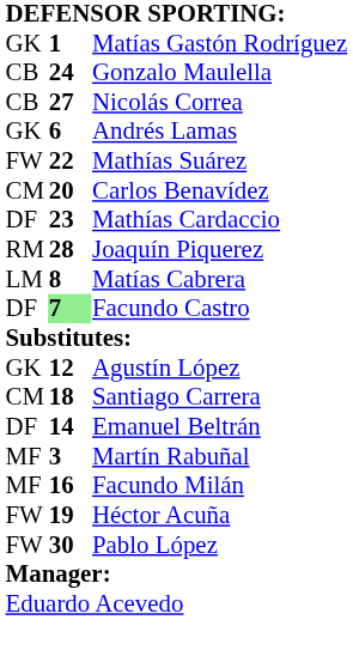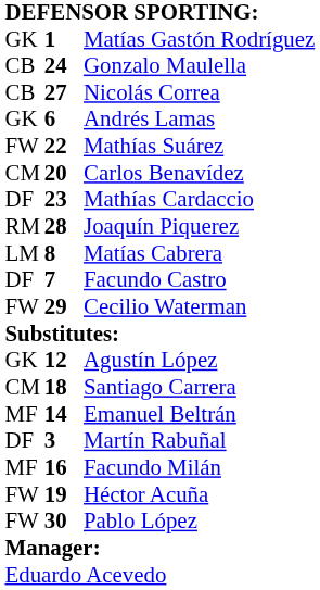Facundo Castro | column 2: lightgreen background -> no background
+ row: FW | 29 | Cecilio Waterman
Emanuel Beltrán | column 1: DF -> MF
Martín Rabuñal | column 1: MF -> DF
